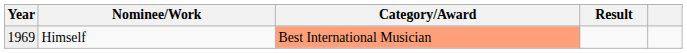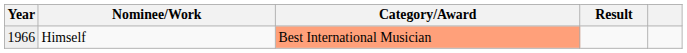Himself | Year: 1969 -> 1966
